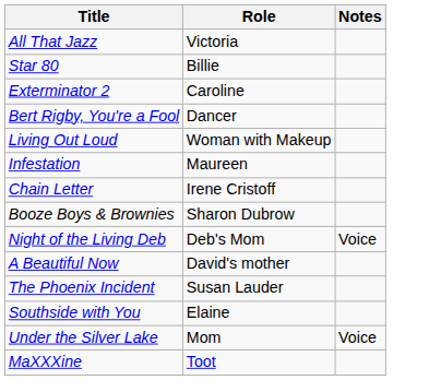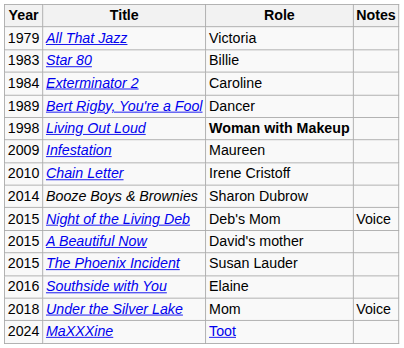+ column: Year | 1979 | 1983 | 1984 | 1989 | 1998 | 2009 | 2010 | 2014 | 2015 | 2015 | 2015 | 2016 | 2018 | 2024
Living Out Loud | Role: normal -> bold
